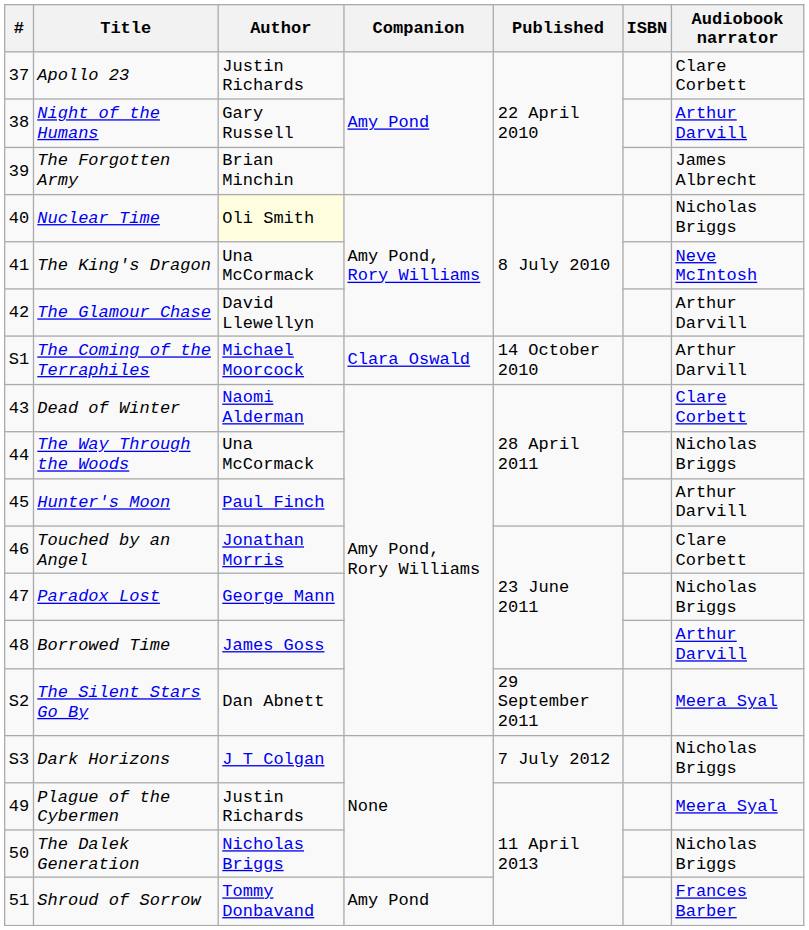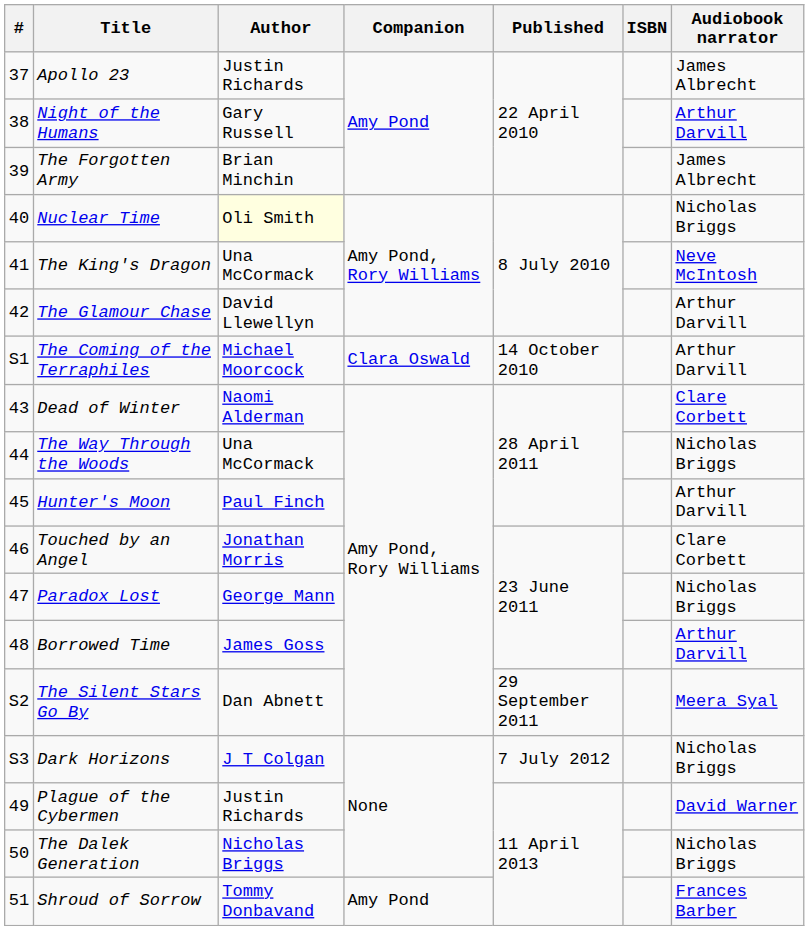Apollo 23 | Audiobook narrator: Clare Corbett -> James Albrecht
Plague of the Cybermen | Audiobook narrator: Meera Syal -> David Warner
